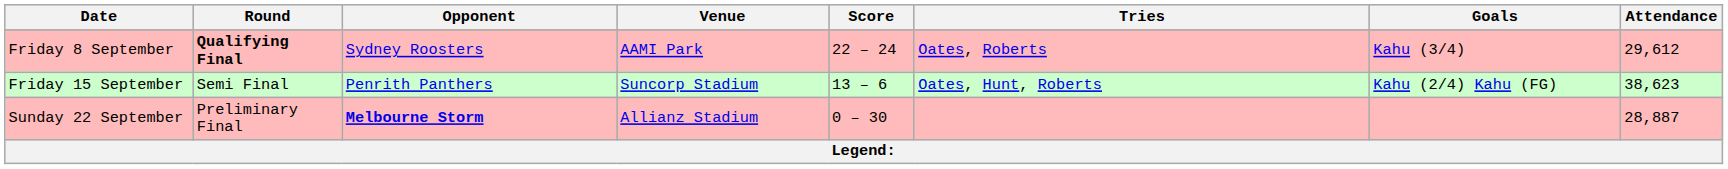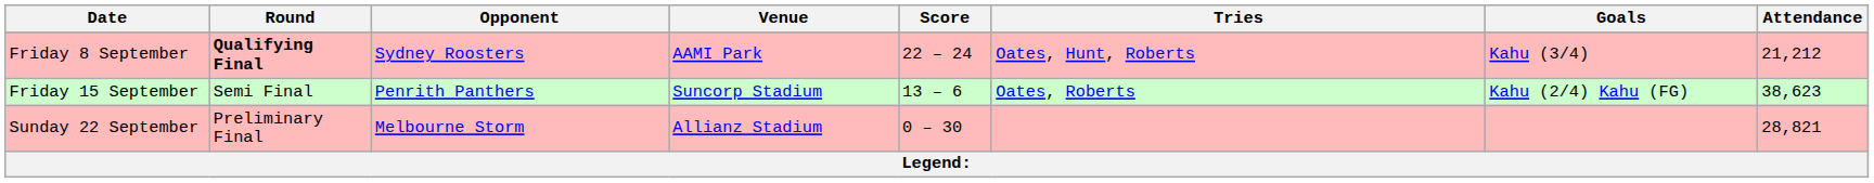Friday 8 September | Tries: Oates, Roberts -> Oates, Hunt, Roberts
Friday 8 September | Attendance: 29,612 -> 21,212
Friday 15 September | Tries: Oates, Hunt, Roberts -> Oates, Roberts
Sunday 22 September | Opponent: bold -> normal
Sunday 22 September | Attendance: 28,887 -> 28,821
